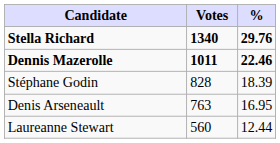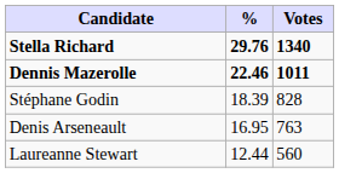columns swapped: Votes <-> %
